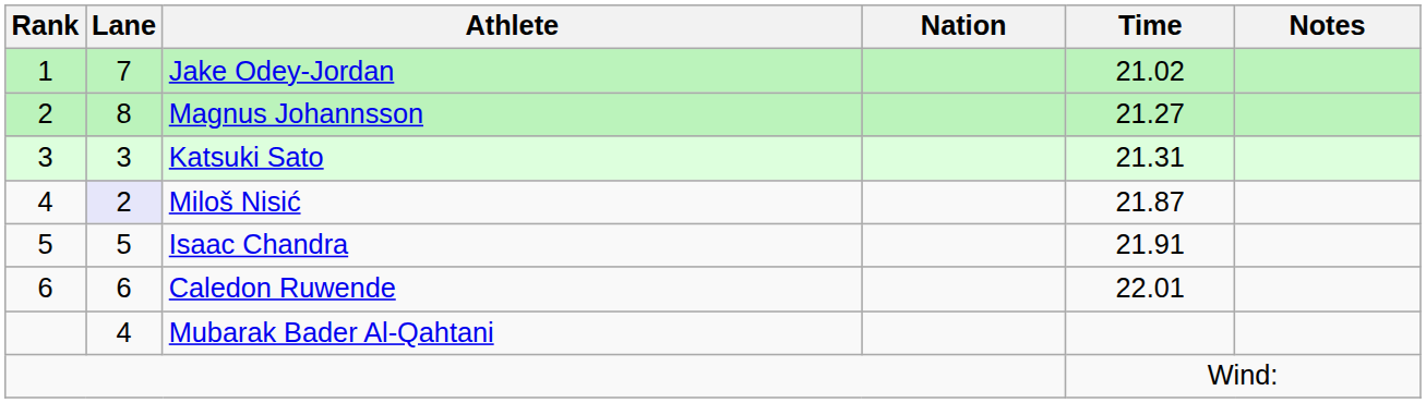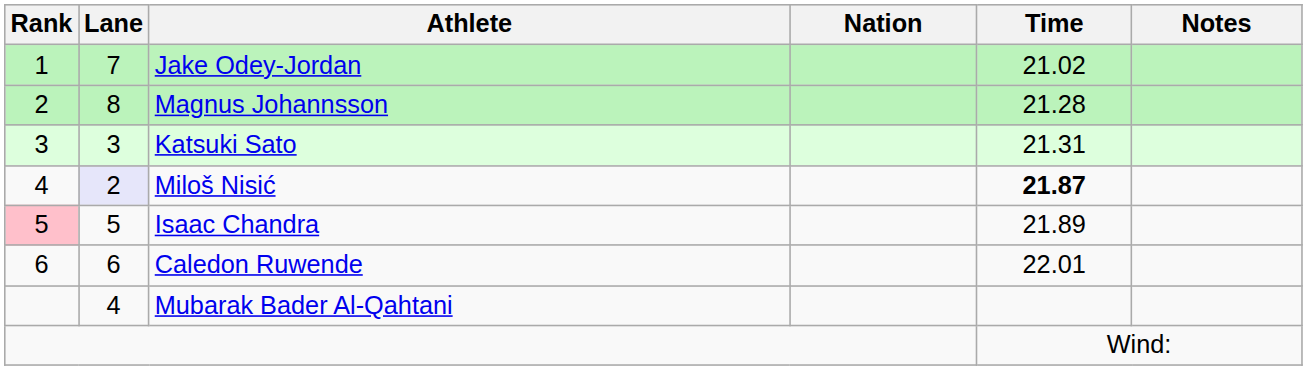Magnus Johannsson | Time: 21.27 -> 21.28
Miloš Nisić | Time: normal -> bold
Isaac Chandra | Rank: no background -> pink background
Isaac Chandra | Time: 21.91 -> 21.89
